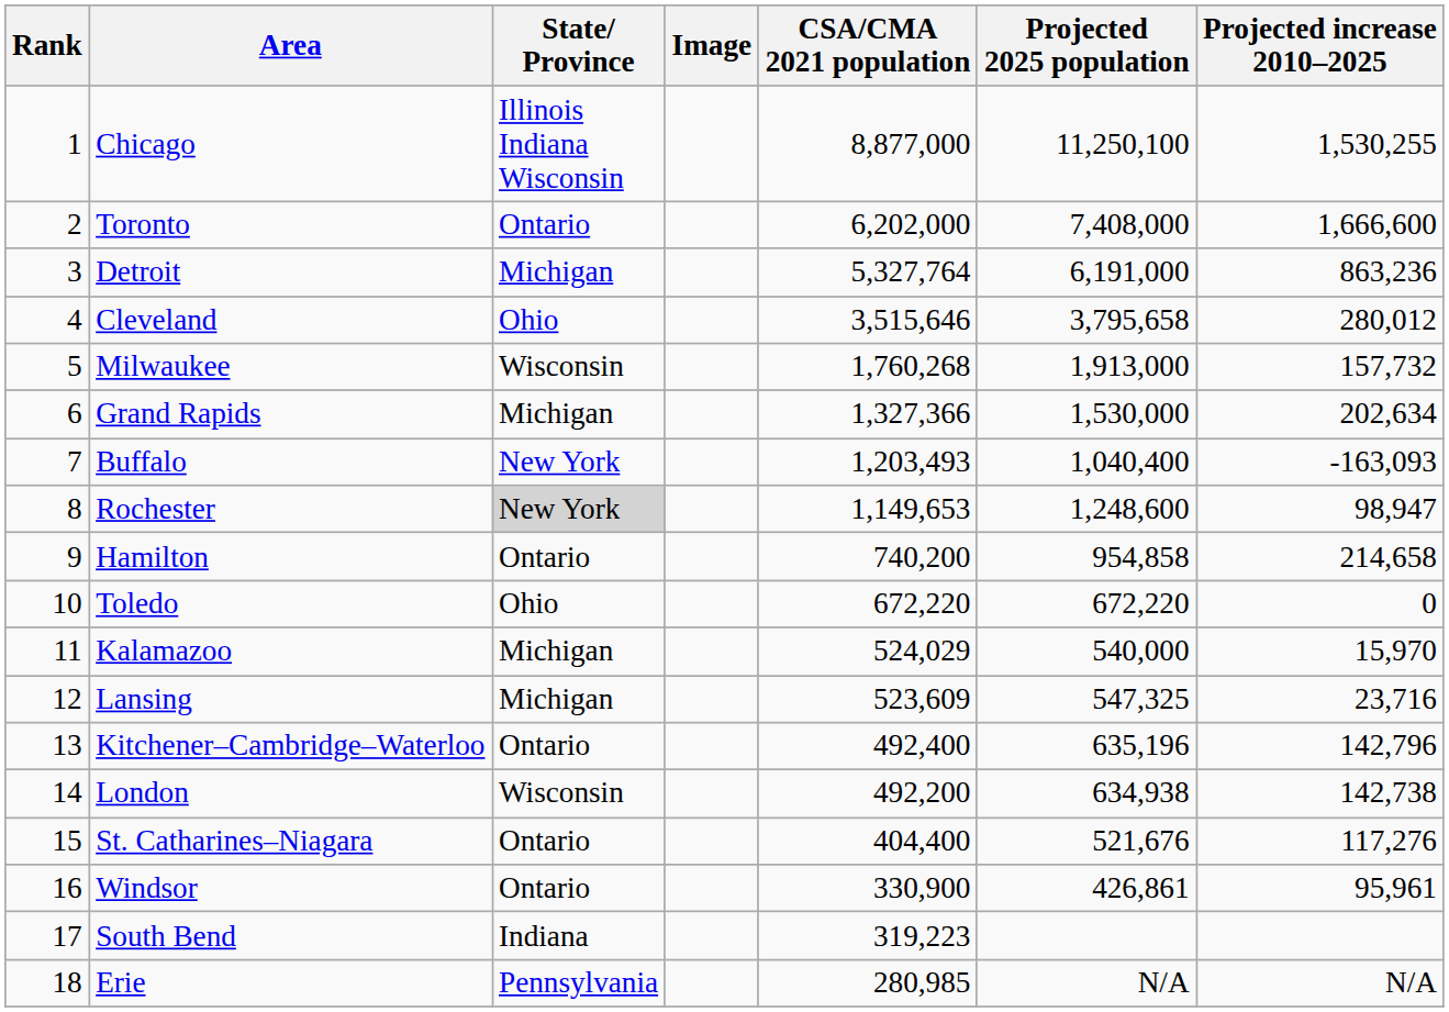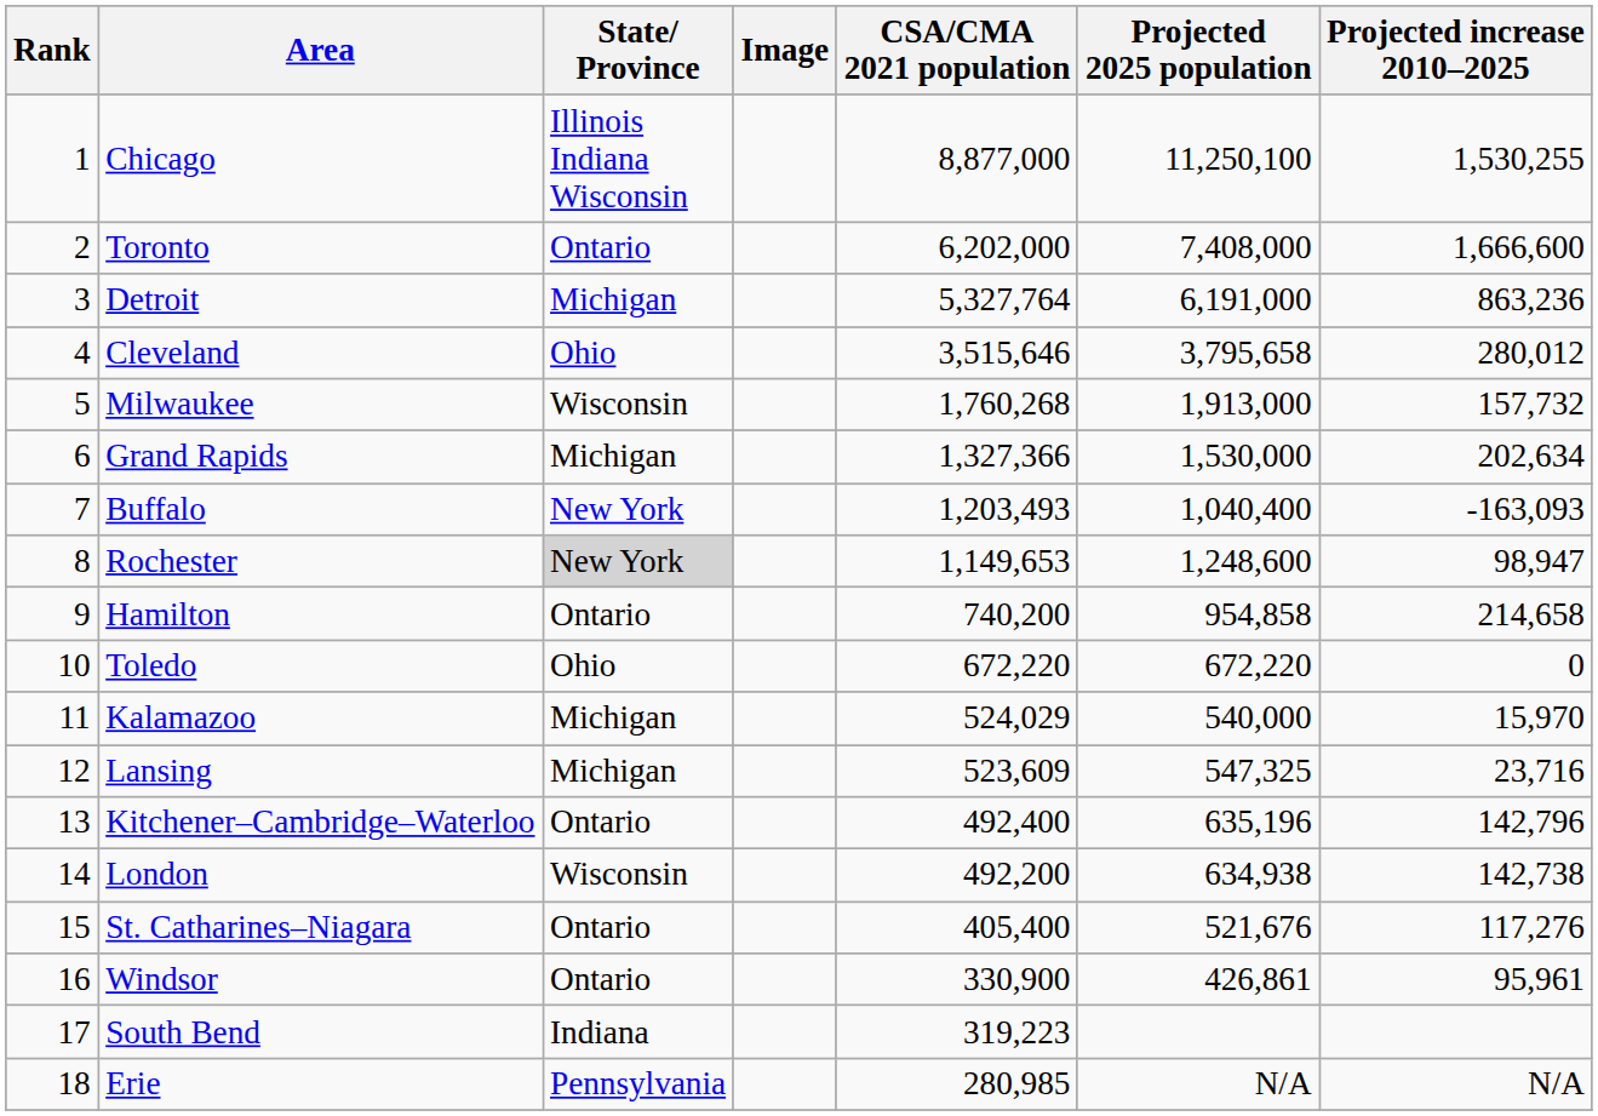St. Catharines–Niagara | CSA/CMA 2021 population: 404,400 -> 405,400
